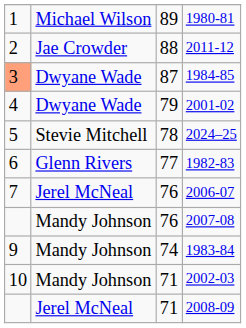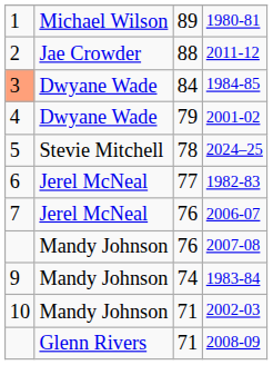1984-85 | column 3: 87 -> 84
1982-83 | column 2: Glenn Rivers -> Jerel McNeal
2008-09 | column 2: Jerel McNeal -> Glenn Rivers
